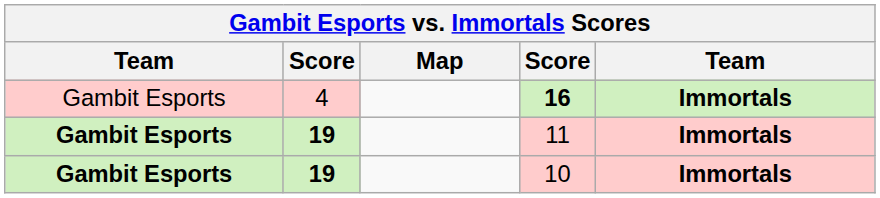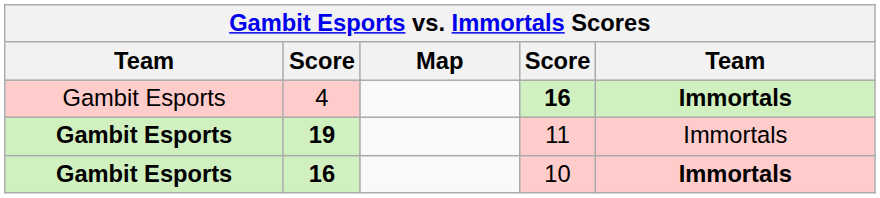11 | column 5: bold -> normal
10 | column 2: 19 -> 16
